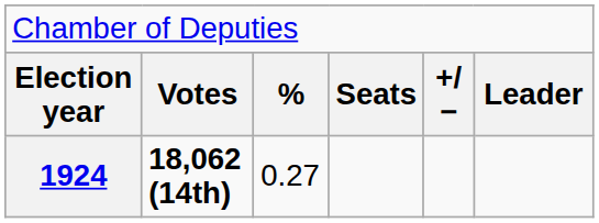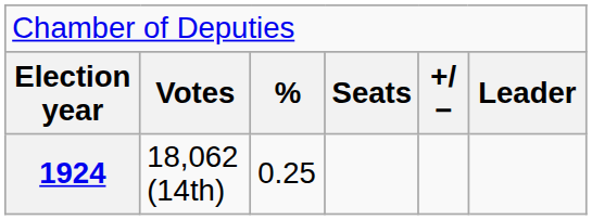1924 | column 2: bold -> normal
1924 | column 3: 0.27 -> 0.25
